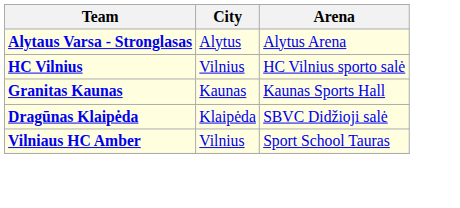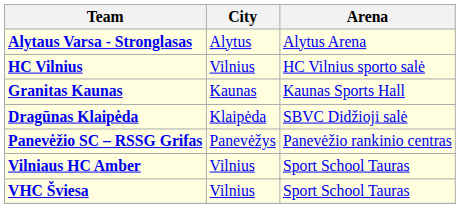+ row: Panevėžio SC – RSSG Grifas | Panevėžys | Panevėžio rankinio centras
+ row: VHC Šviesa | Vilnius | Sport School Tauras
